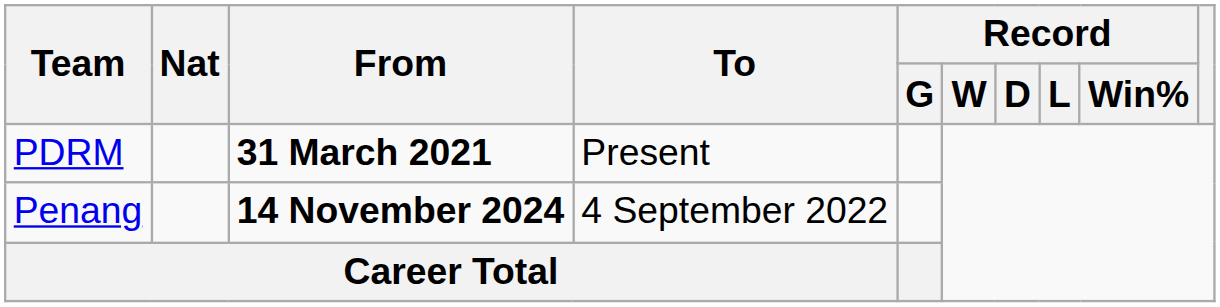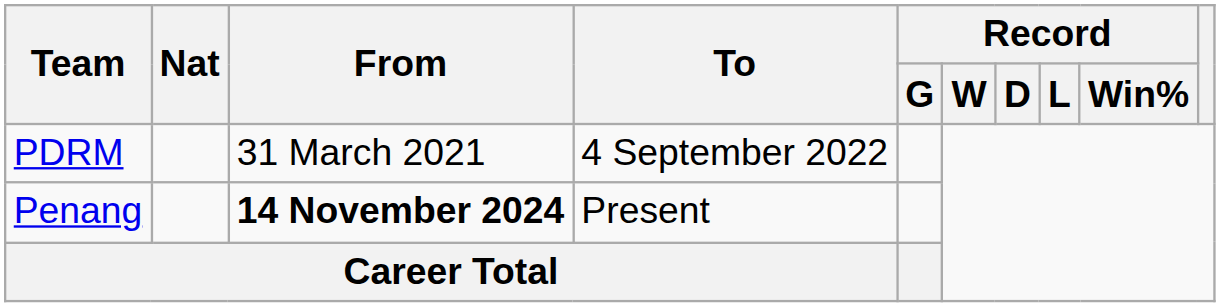PDRM | From: bold -> normal
PDRM | To: Present -> 4 September 2022
Penang | To: 4 September 2022 -> Present
